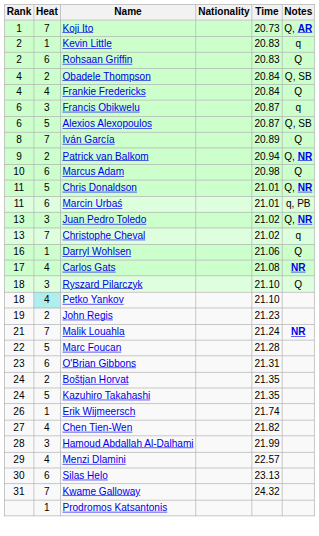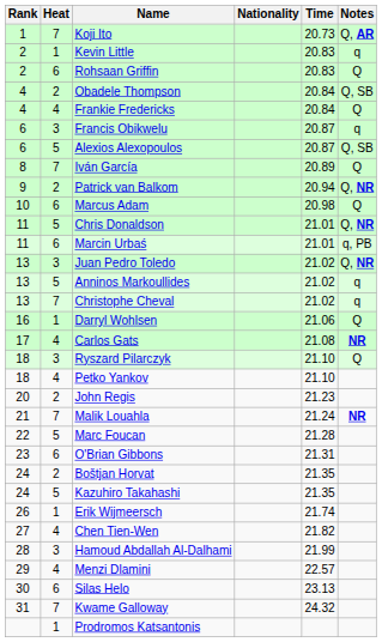+ row: 13 | 5 | Anninos Markoullides | 21.02 | q
Petko Yankov | Heat: paleturquoise background -> no background
John Regis | Rank: 19 -> 20
